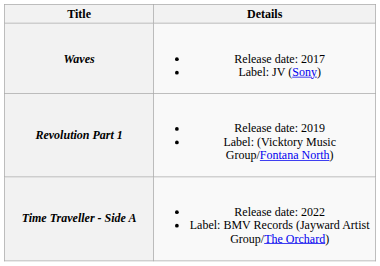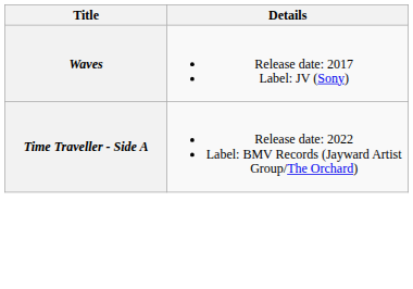- row: Revolution Part 1 | Release date: 2019 Label: (Vicktory Music Group/Fontana North)
